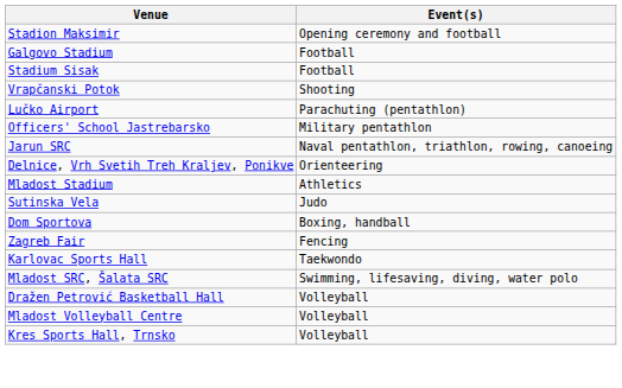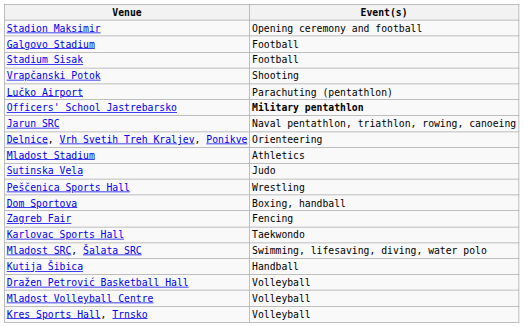Officers' School Jastrebarsko | Event(s): normal -> bold
+ row: Peščenica Sports Hall | Wrestling
+ row: Kutija Šibica | Handball
